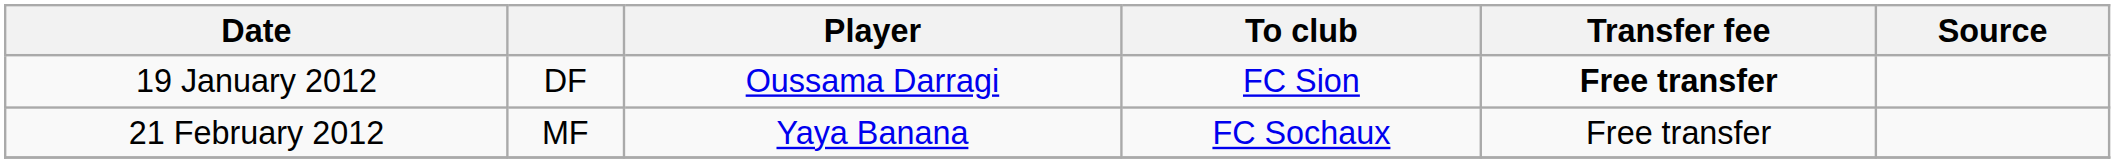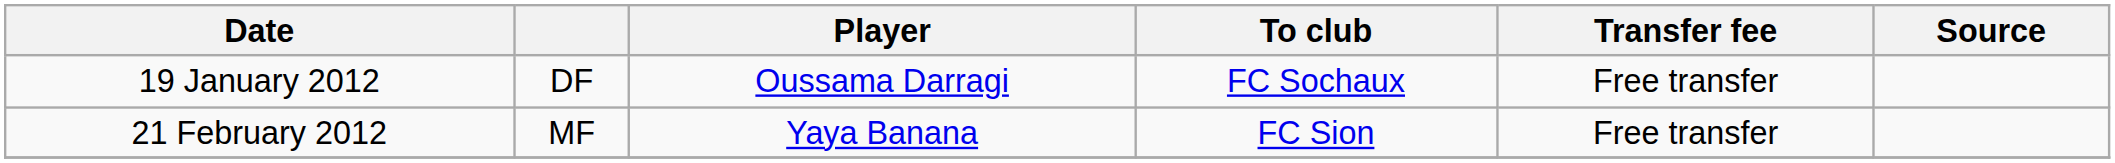19 January 2012 | To club: FC Sion -> FC Sochaux
19 January 2012 | Transfer fee: bold -> normal
21 February 2012 | To club: FC Sochaux -> FC Sion
